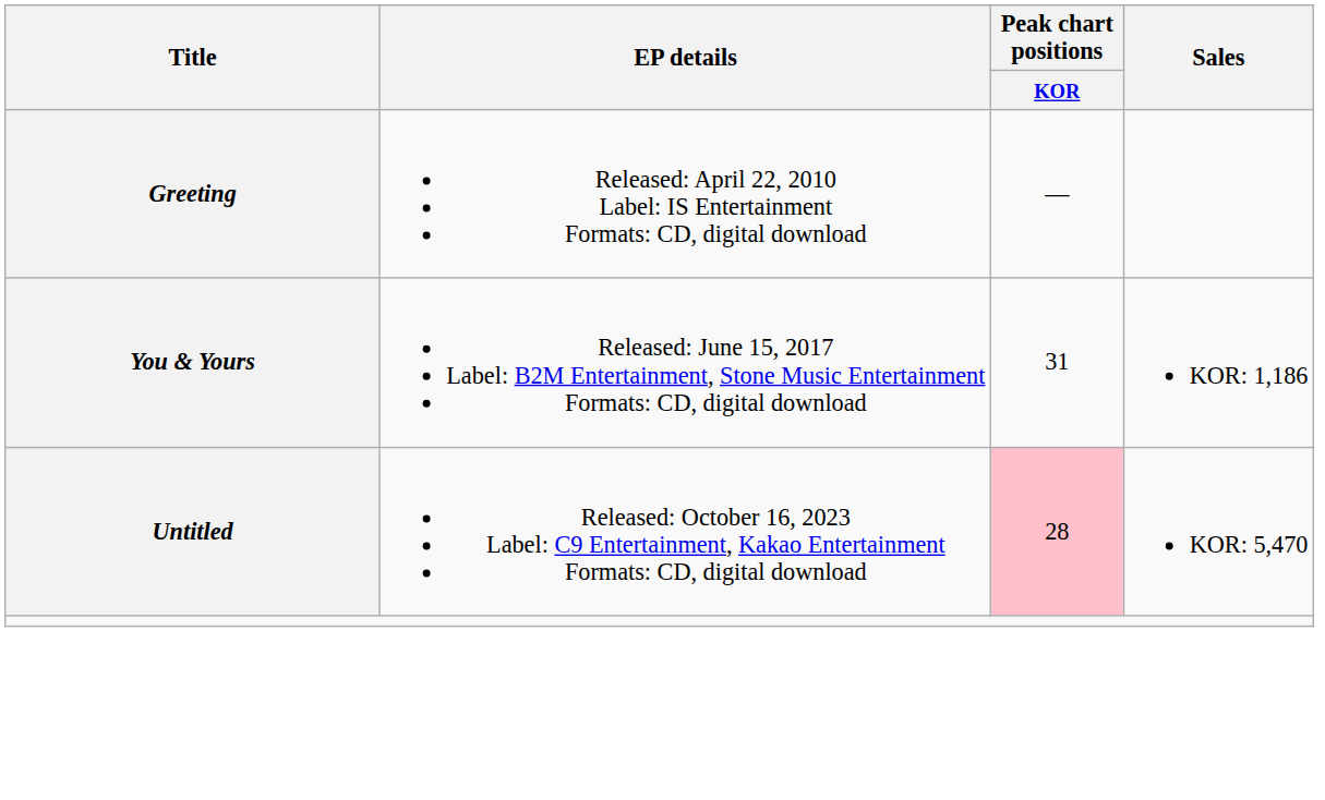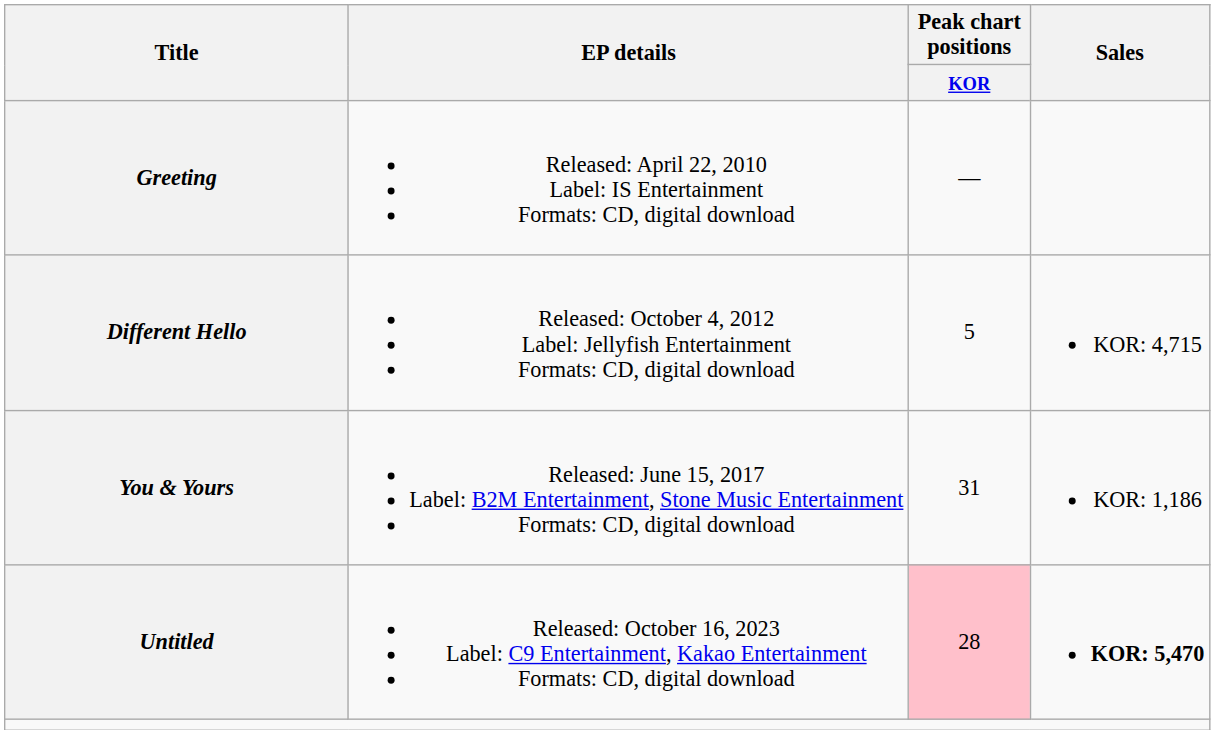+ row: Different Hello | Released: October 4, 2012 Label: Jellyfish Entertainment Formats: CD, digital download | 5 | KOR: 4,715
Untitled | Sales: normal -> bold
